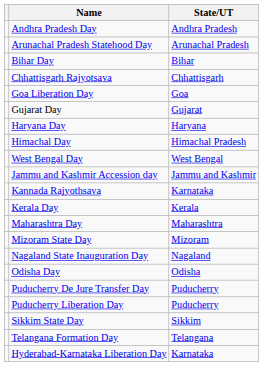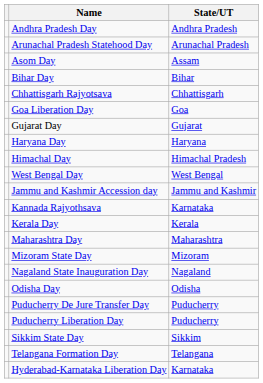+ row: Asom Day | Assam
